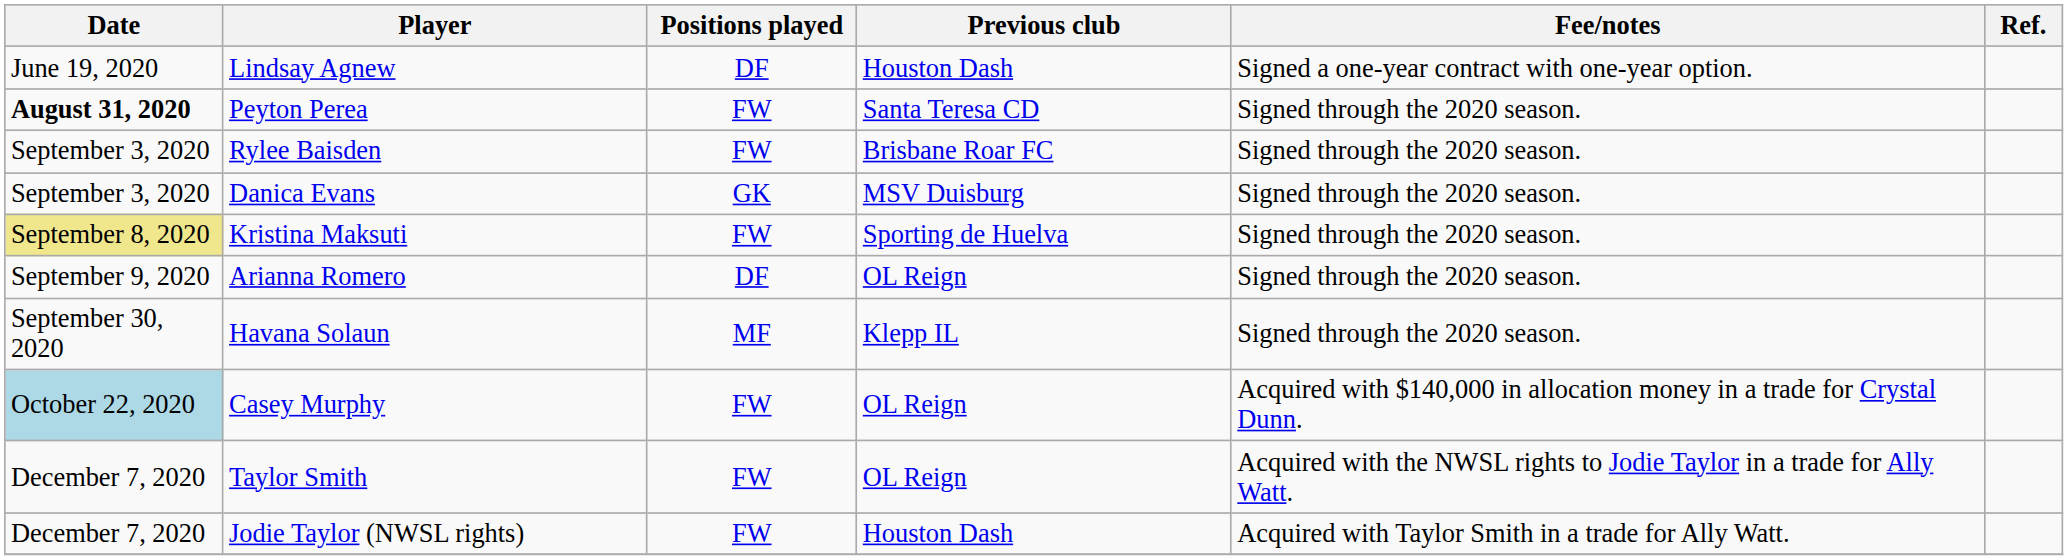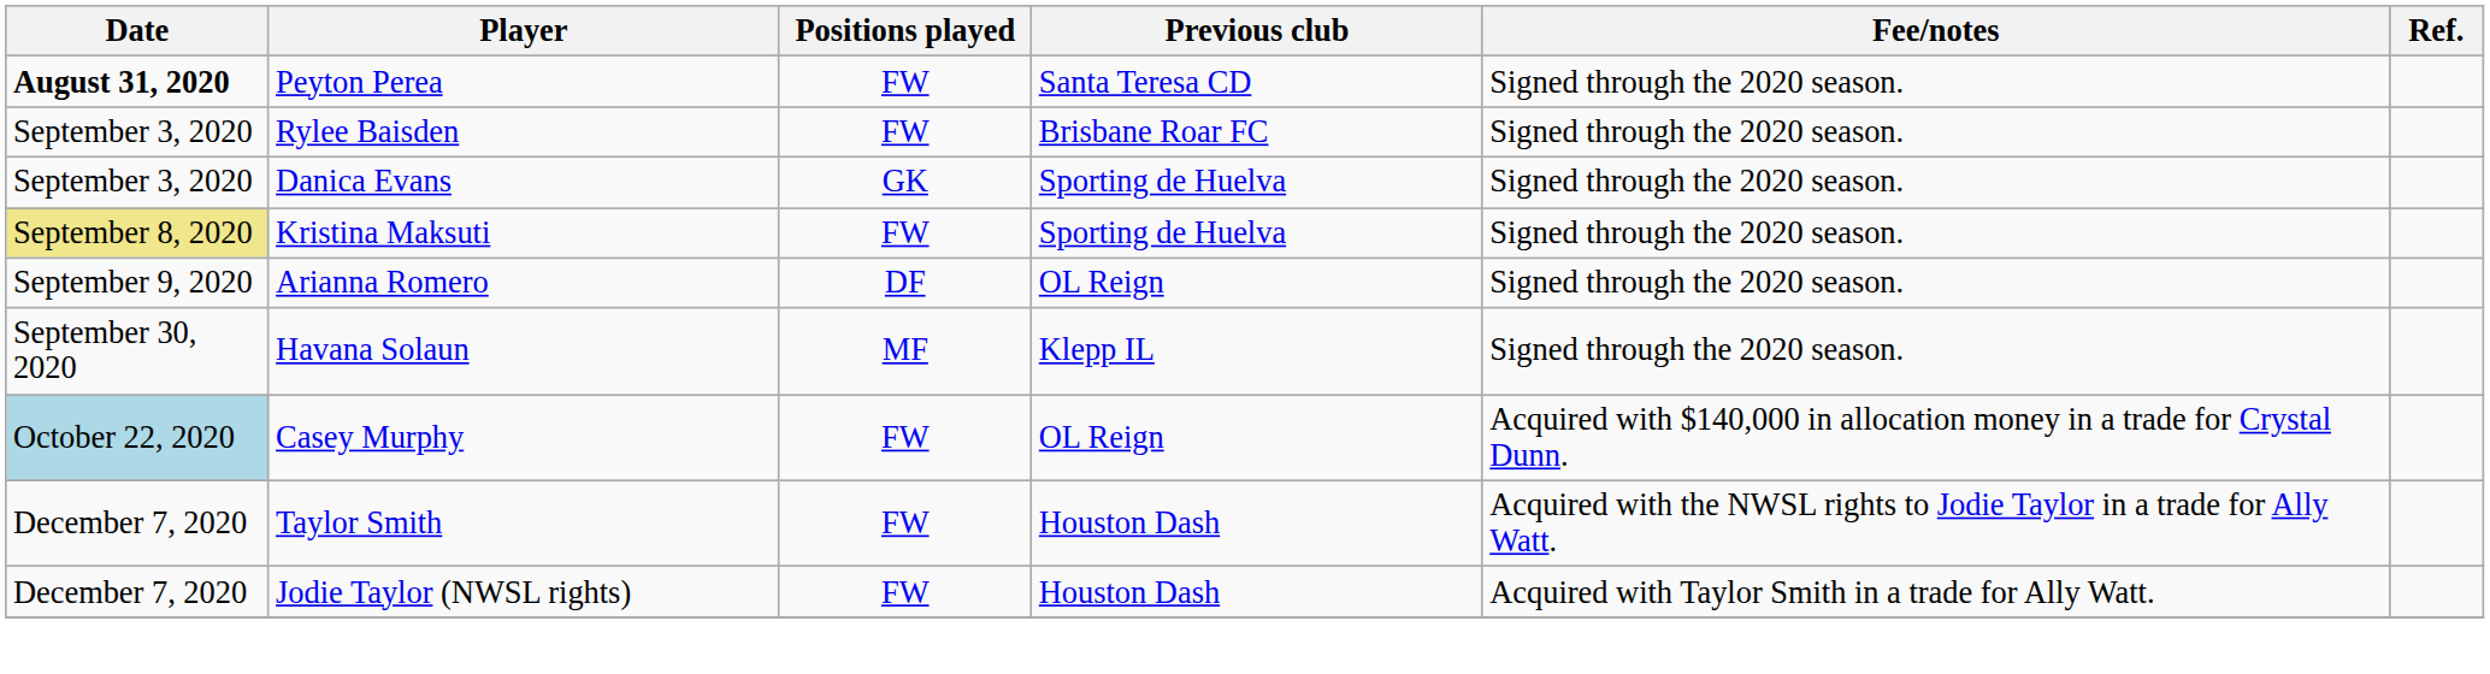- row: June 19, 2020 | Lindsay Agnew | DF | Houston Dash | Signed a one-year contract with one-year option.
Danica Evans | Previous club: MSV Duisburg -> Sporting de Huelva
Taylor Smith | Previous club: OL Reign -> Houston Dash
